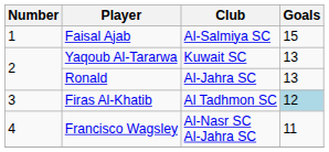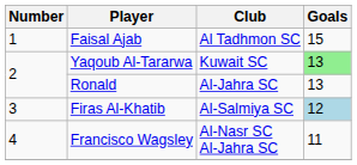Faisal Ajab | Club: Al-Salmiya SC -> Al Tadhmon SC
Yaqoub Al-Tararwa | Goals: no background -> lightgreen background
Firas Al-Khatib | Club: Al Tadhmon SC -> Al-Salmiya SC
